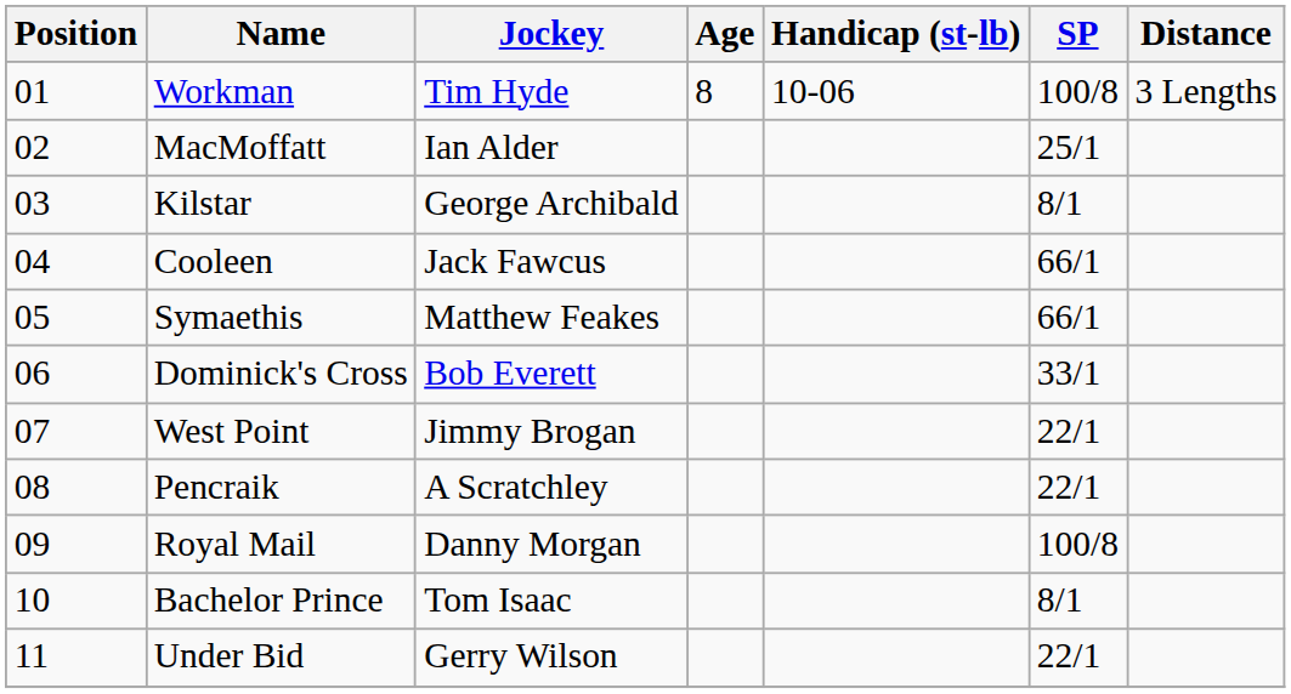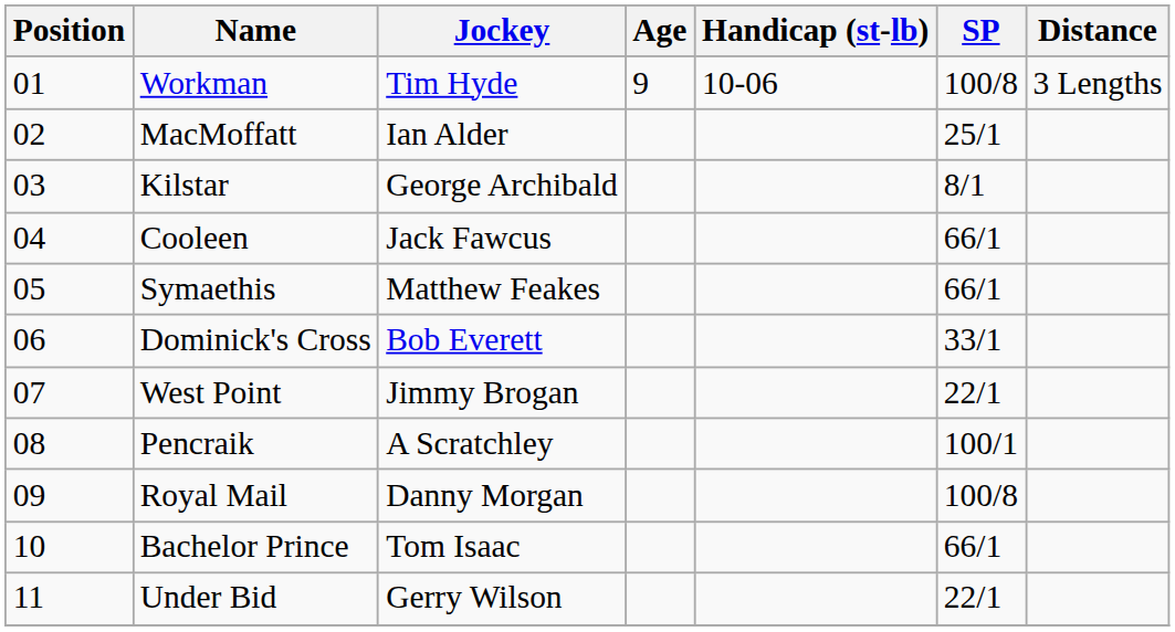Workman | Age: 8 -> 9
Pencraik | SP: 22/1 -> 100/1
Bachelor Prince | SP: 8/1 -> 66/1
